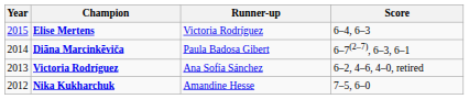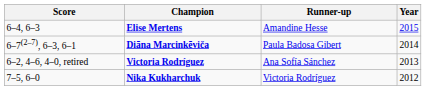columns swapped: Year <-> Score
Elise Mertens | Runner-up: Victoria Rodríguez -> Amandine Hesse
Nika Kukharchuk | Runner-up: Amandine Hesse -> Victoria Rodríguez
